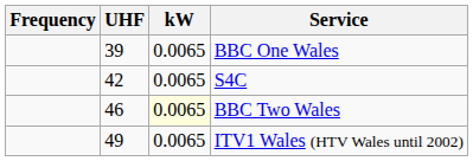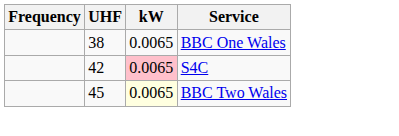BBC One Wales | UHF: 39 -> 38
S4C | kW: no background -> pink background
BBC Two Wales | UHF: 46 -> 45
- row: 49 | 0.0065 | ITV1 Wales (HTV Wales until 2002)
